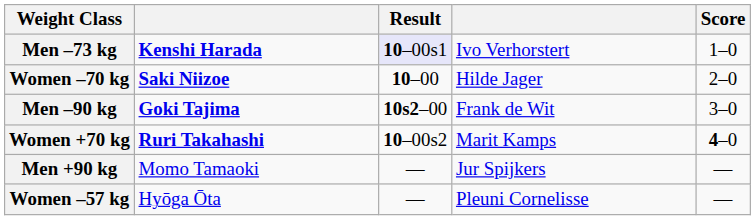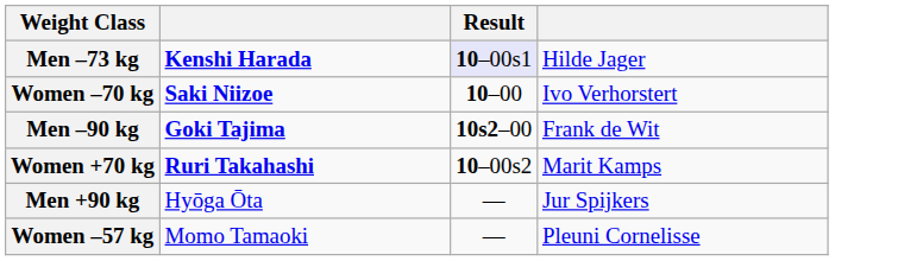- column: Score | 1–0 | 2–0 | 3–0 | 4–0 | — | —
Men –73 kg | column 4: Ivo Verhorstert -> Hilde Jager
Women –70 kg | column 4: Hilde Jager -> Ivo Verhorstert
Men +90 kg | column 2: Momo Tamaoki -> Hyōga Ōta
Women –57 kg | column 2: Hyōga Ōta -> Momo Tamaoki
